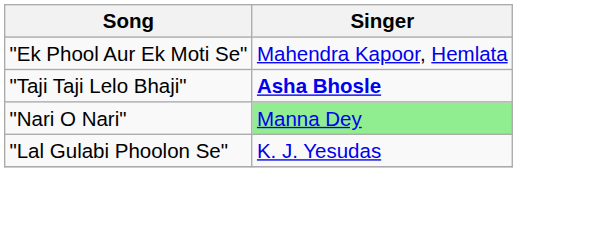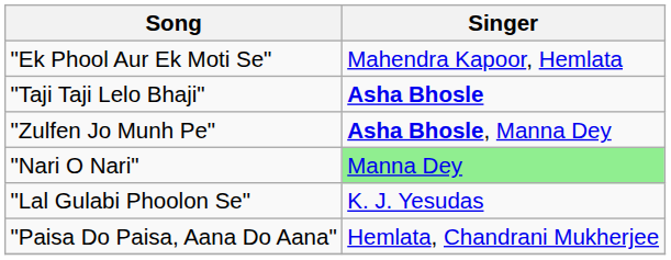+ row: "Zulfen Jo Munh Pe" | Asha Bhosle, Manna Dey
+ row: "Paisa Do Paisa, Aana Do Aana" | Hemlata, Chandrani Mukherjee
